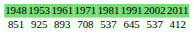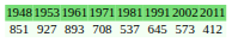851 | column 2: 925 -> 927
851 | column 7: 537 -> 573
